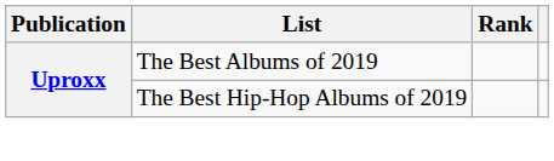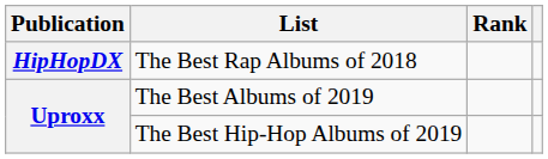+ row: HipHopDX | The Best Rap Albums of 2018
